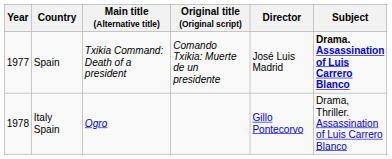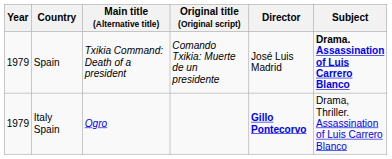Spain | Year: 1977 -> 1979
Italy Spain | Year: 1978 -> 1979
Italy Spain | Director: normal -> bold
